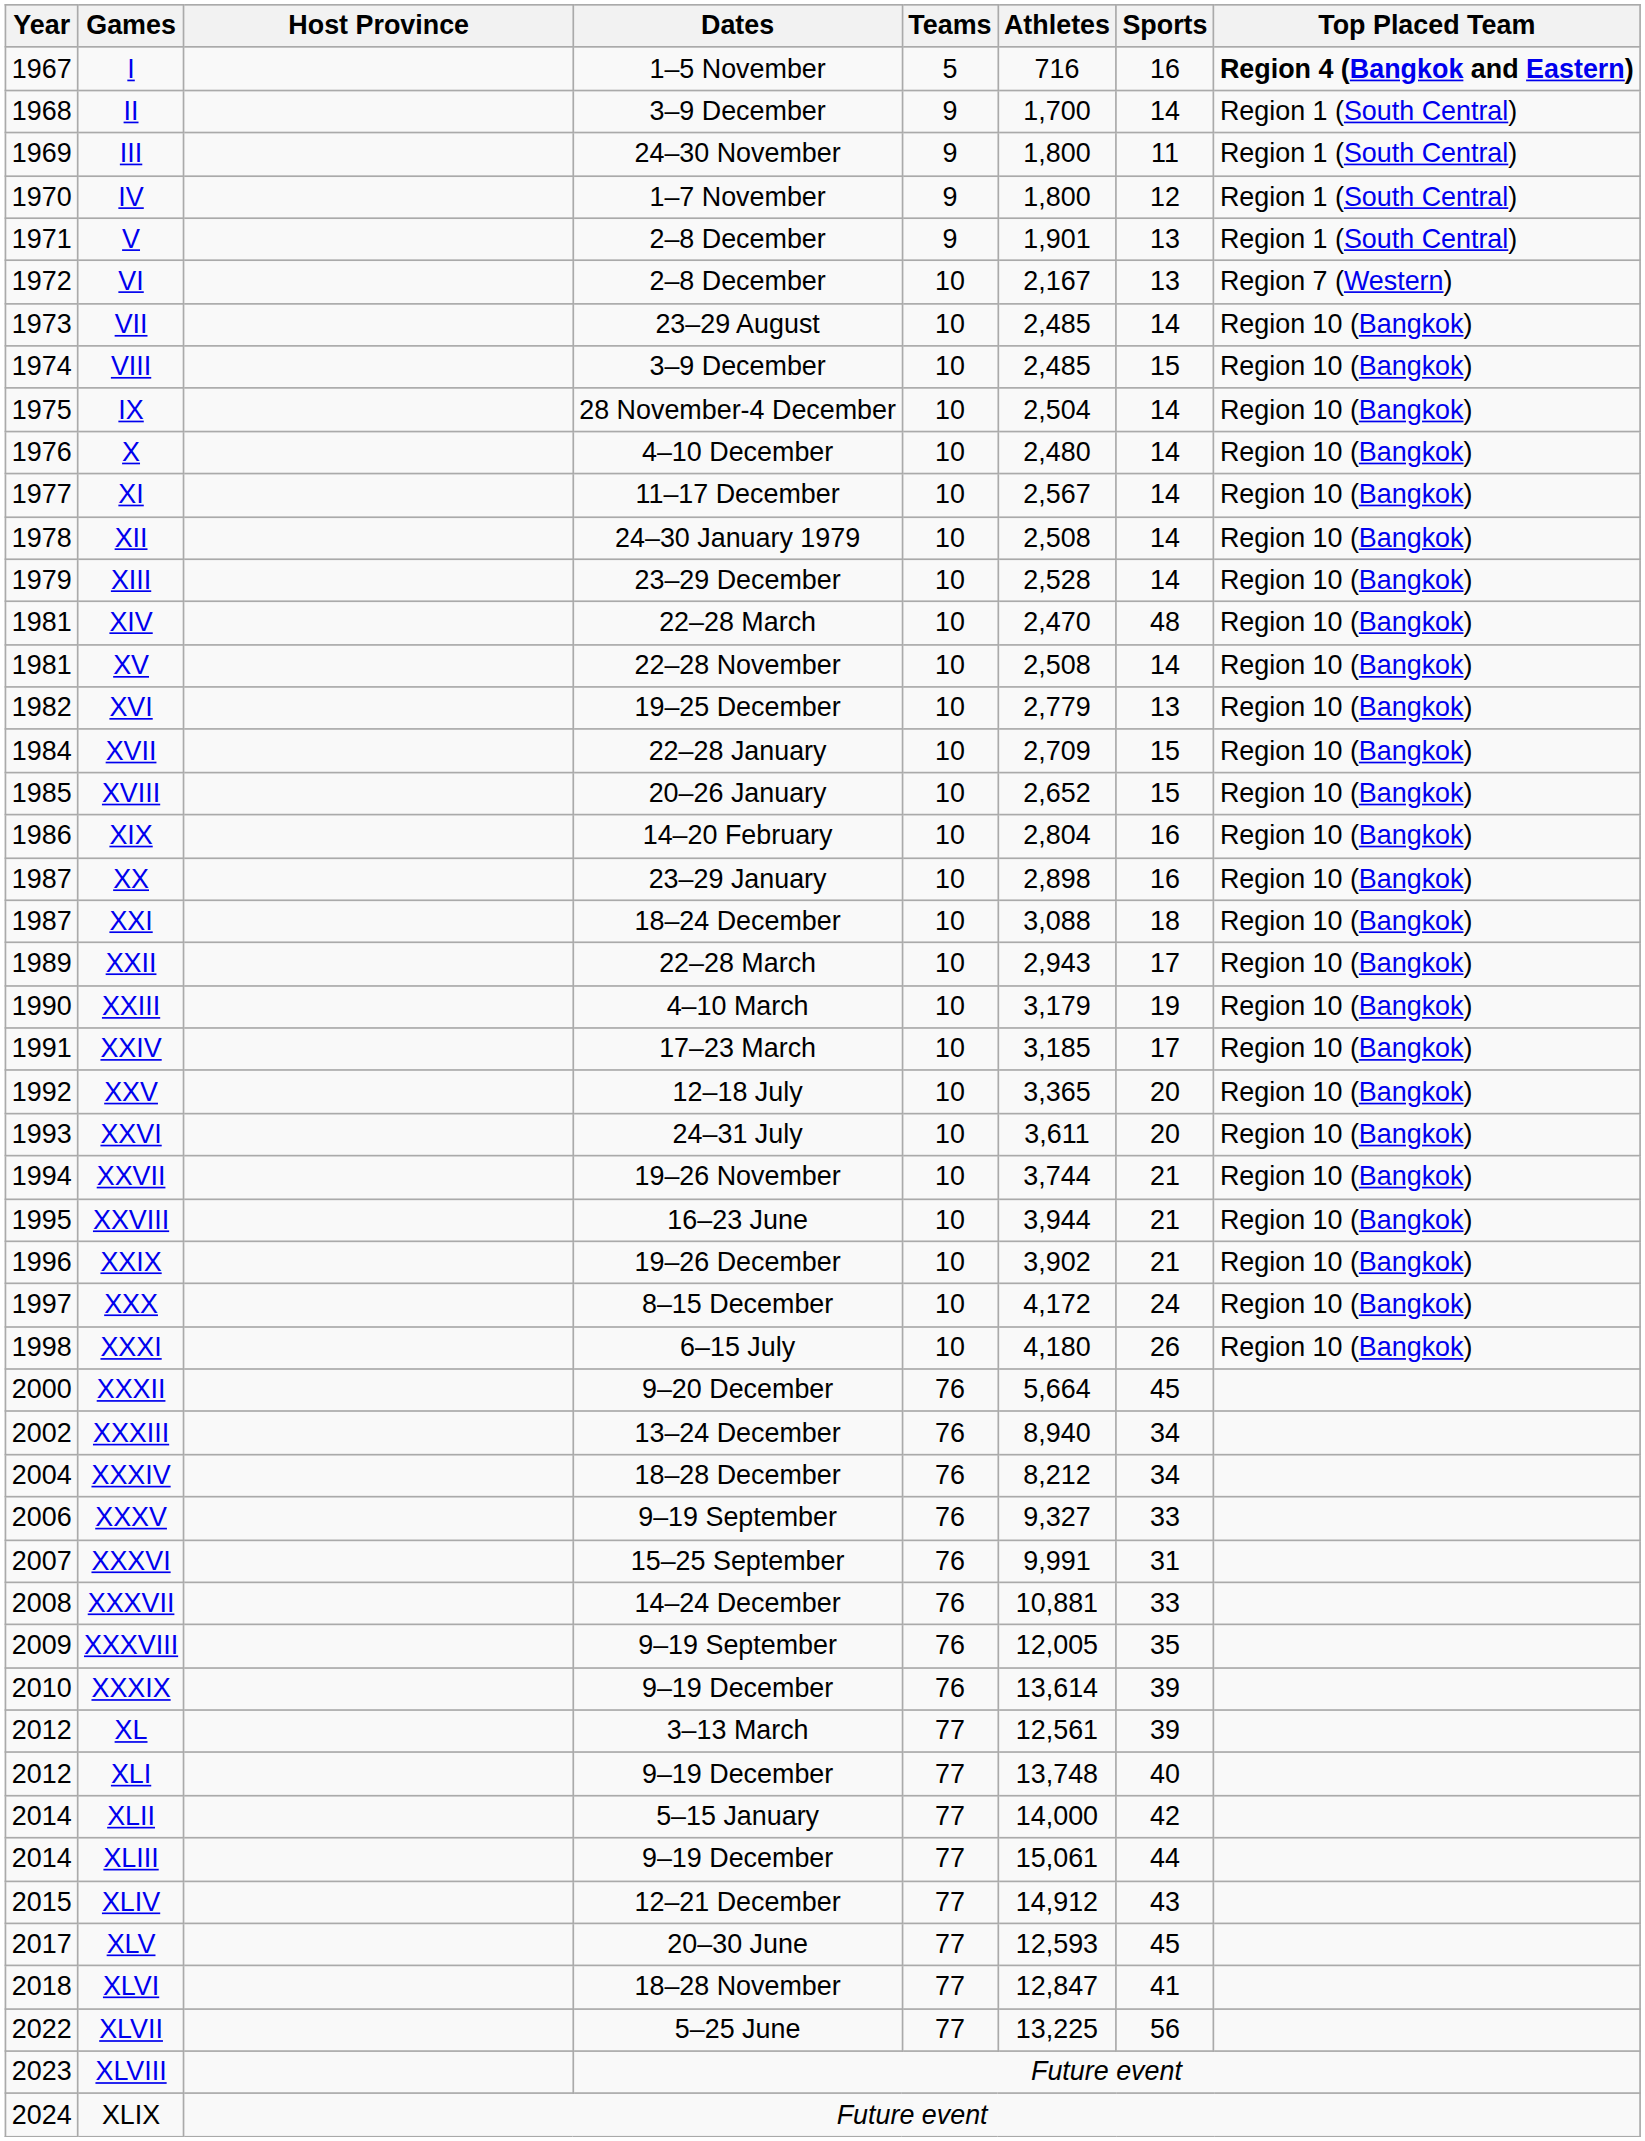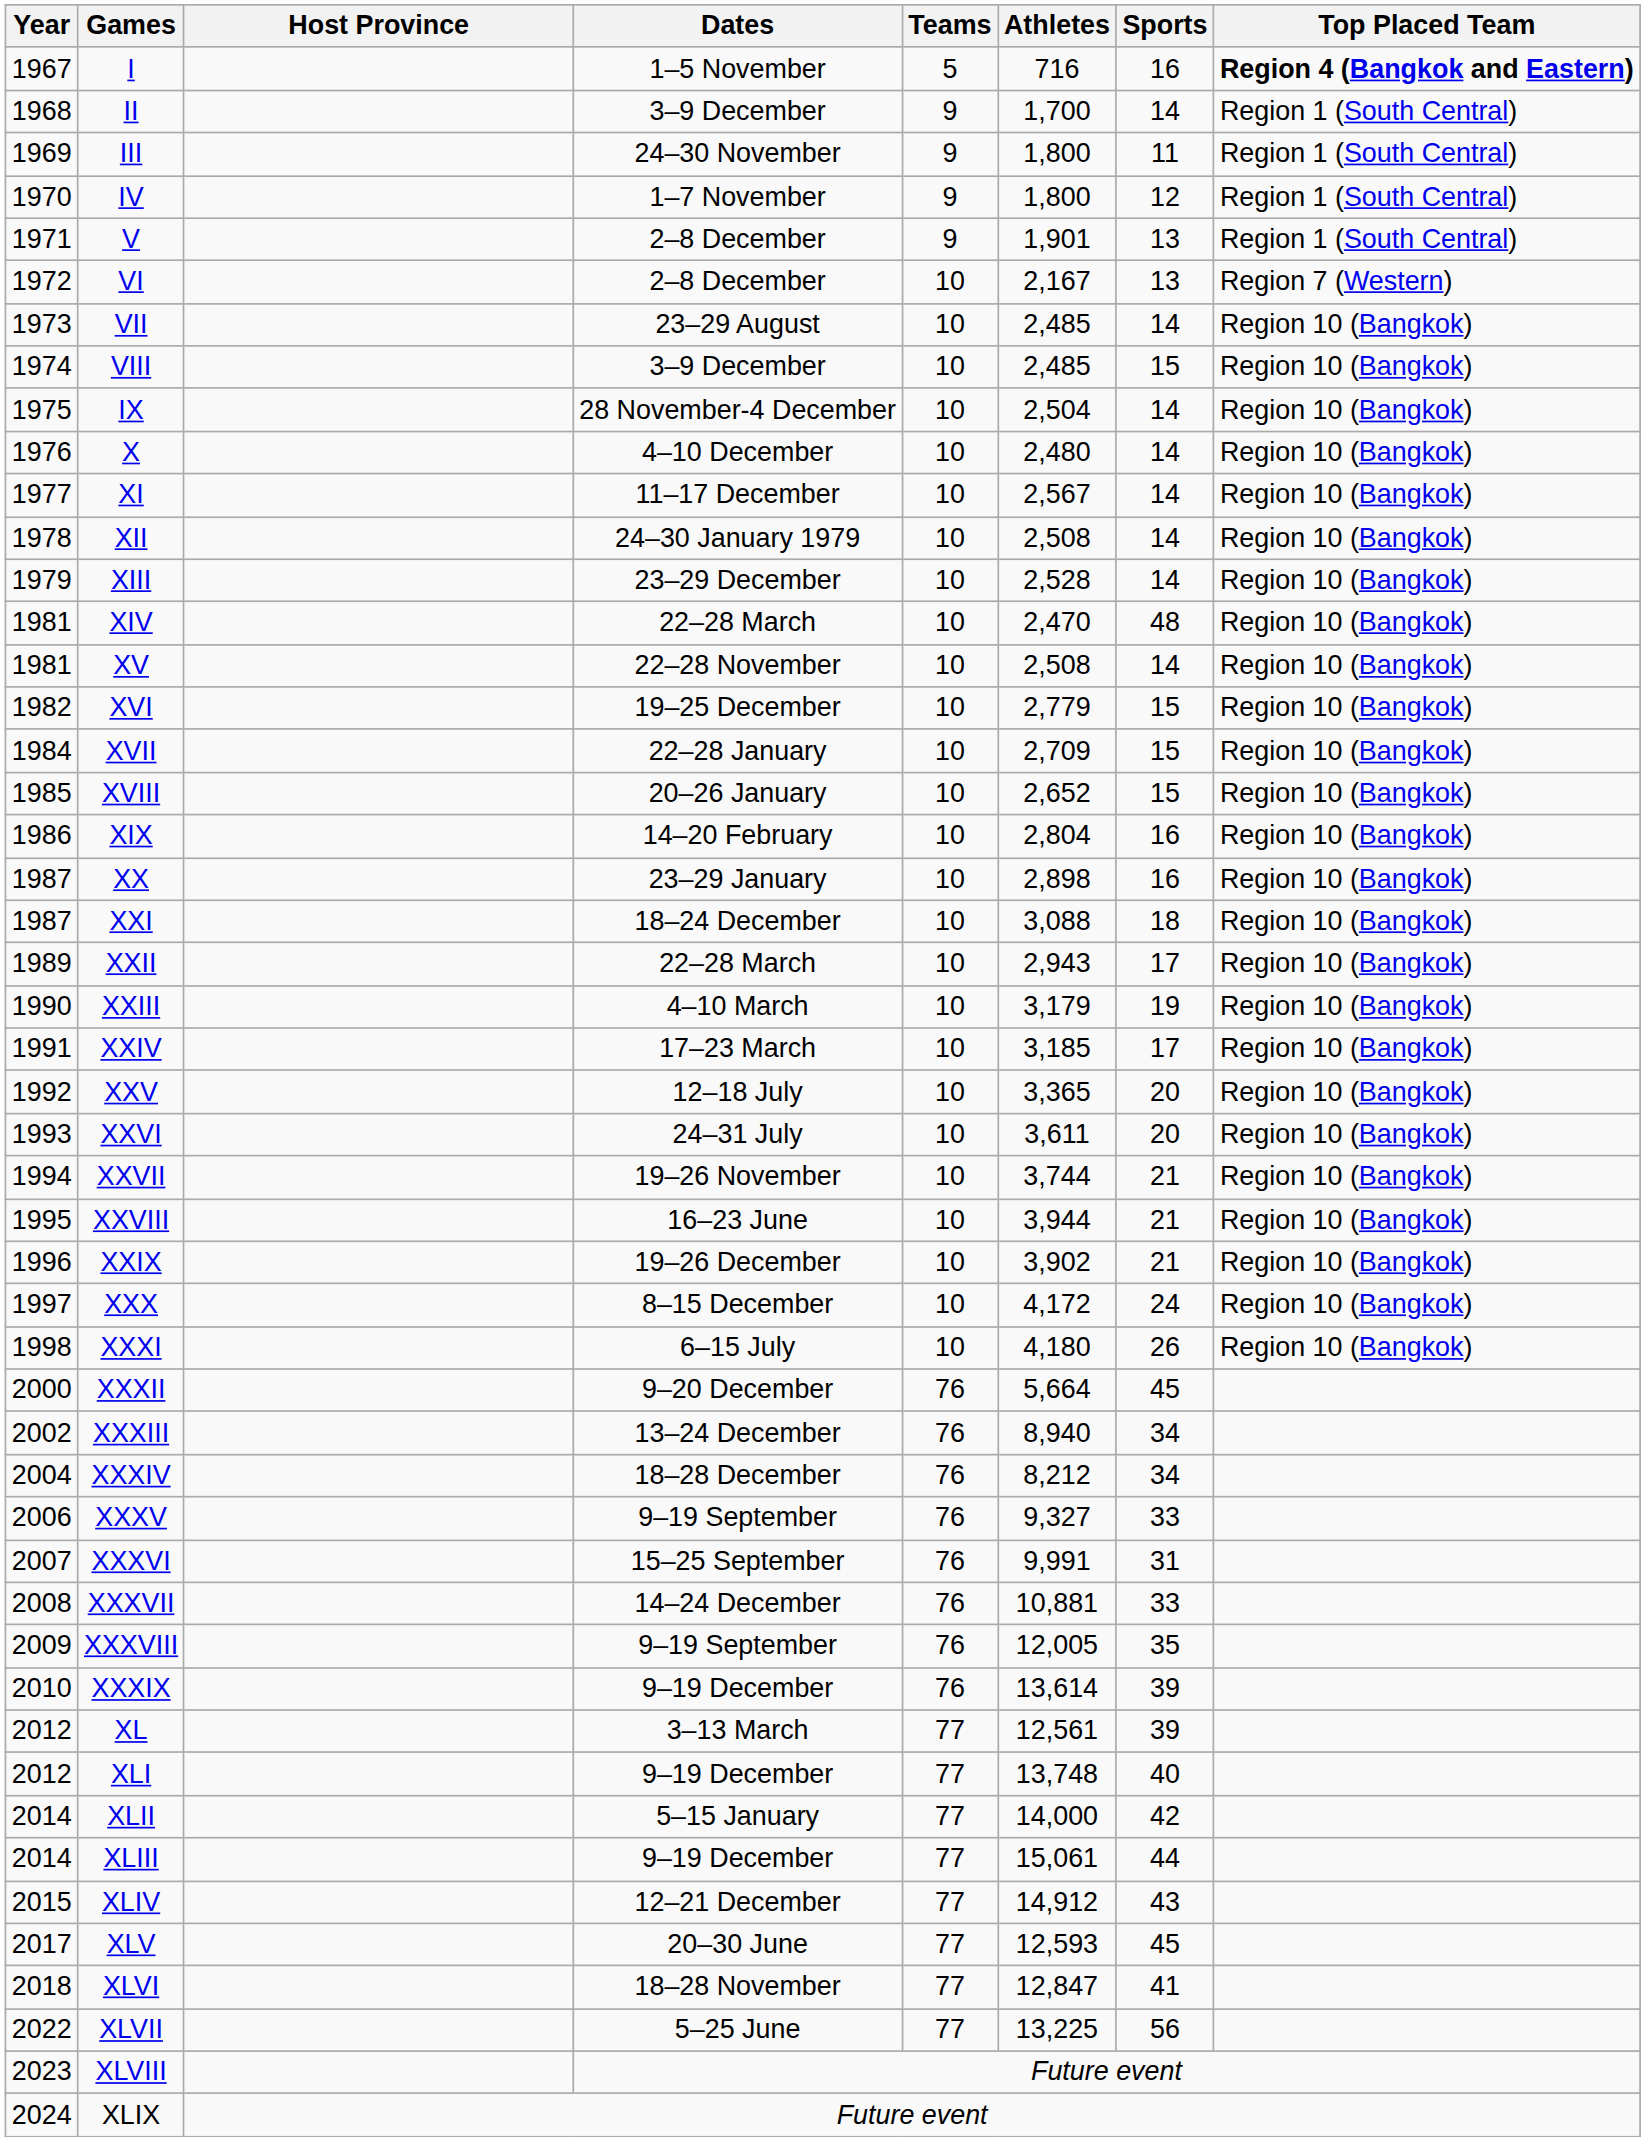XVI | Sports: 13 -> 15
